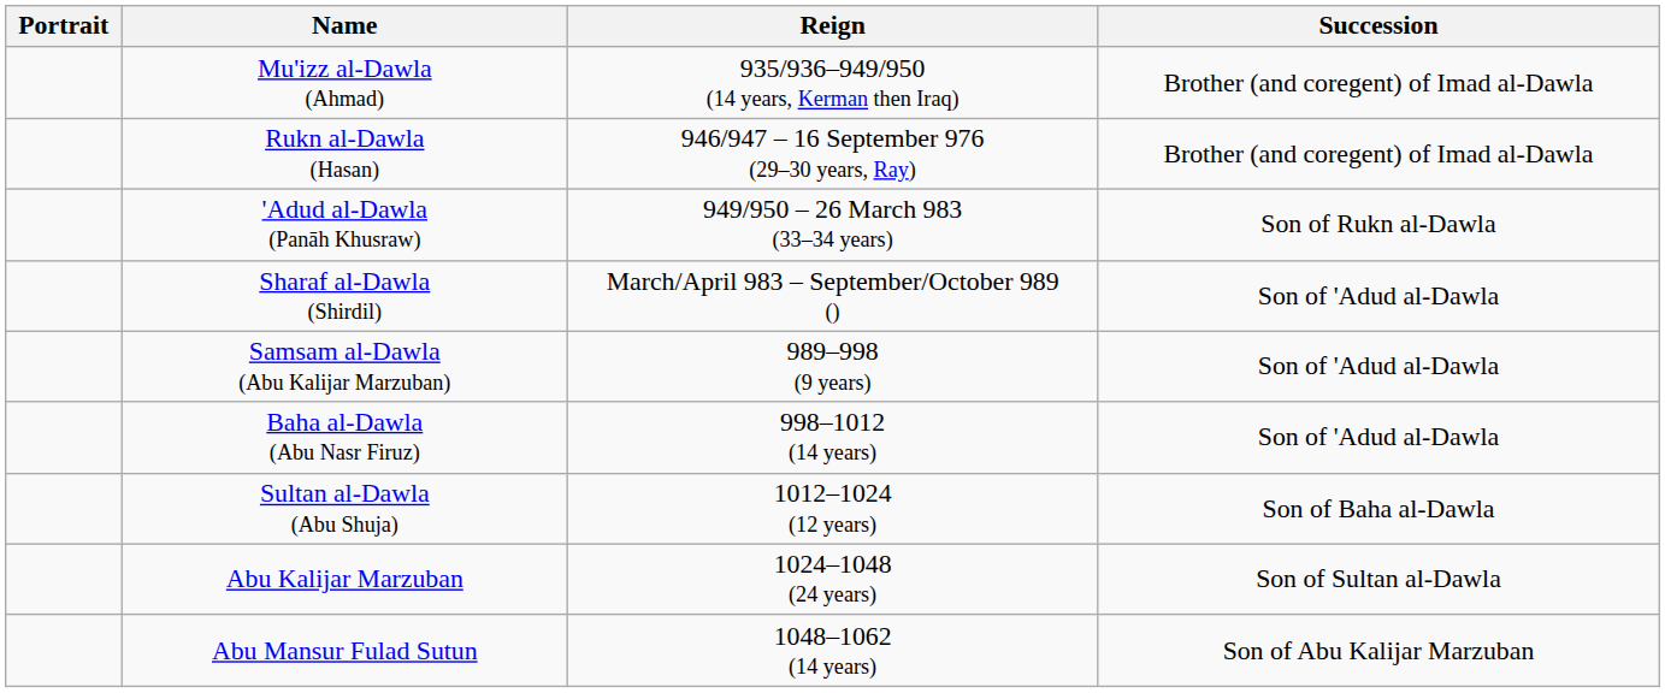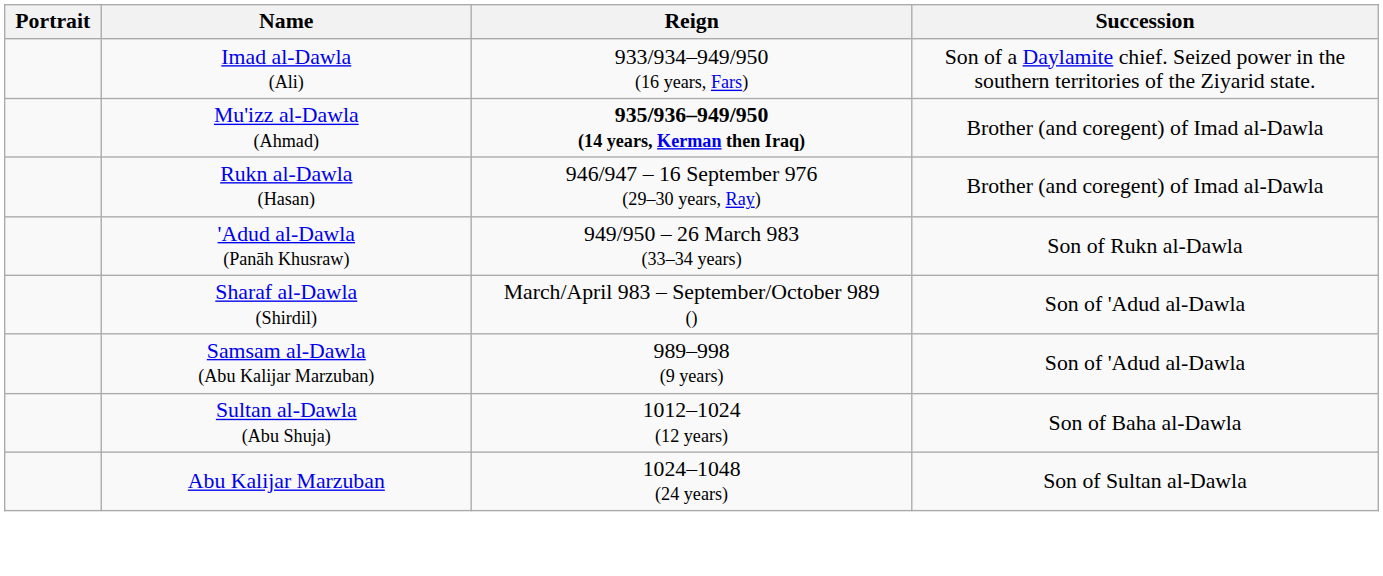+ row: Imad al-Dawla (Ali) | 933/934–949/950 (16 years, Fars) | Son of a Daylamite chief. Seized power in the southern territories of the Ziyarid state.
Mu'izz al-Dawla (Ahmad) | Reign: normal -> bold
- row: Baha al-Dawla (Abu Nasr Firuz) | 998–1012 (14 years) | Son of 'Adud al-Dawla
- row: Abu Mansur Fulad Sutun | 1048–1062 (14 years) | Son of Abu Kalijar Marzuban
